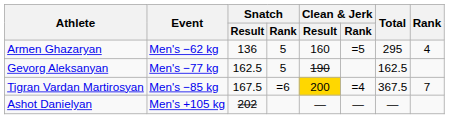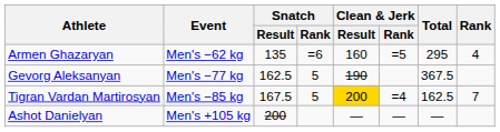Armen Ghazaryan | Snatch / Result: 136 -> 135
Armen Ghazaryan | Snatch / Rank: 5 -> =6
Gevorg Aleksanyan | Total: 162.5 -> 367.5
Tigran Vardan Martirosyan | Snatch / Rank: =6 -> 5
Tigran Vardan Martirosyan | Total: 367.5 -> 162.5
Ashot Danielyan | Snatch / Result: 202 -> 200
